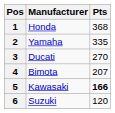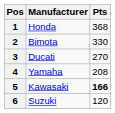2 | Manufacturer: Yamaha -> Bimota
2 | Pts: 335 -> 330
4 | Manufacturer: Bimota -> Yamaha
4 | Pts: 207 -> 208
